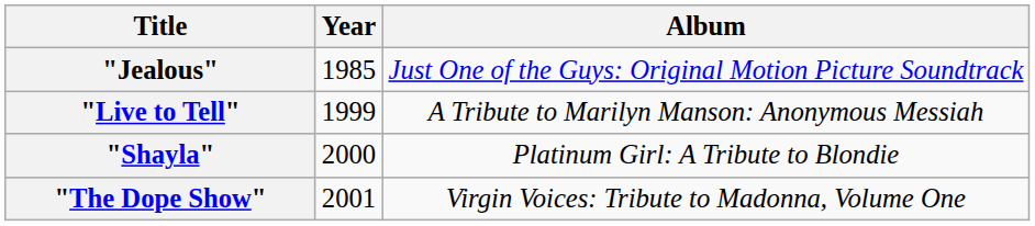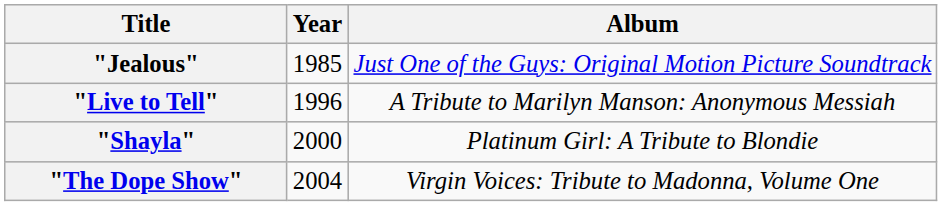"Live to Tell" | Year: 1999 -> 1996
"The Dope Show" | Year: 2001 -> 2004
